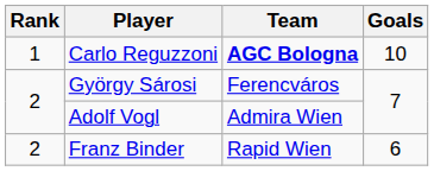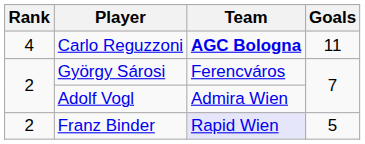Carlo Reguzzoni | Rank: 1 -> 4
Carlo Reguzzoni | Goals: 10 -> 11
Franz Binder | Team: no background -> lavender background
Franz Binder | Goals: 6 -> 5
